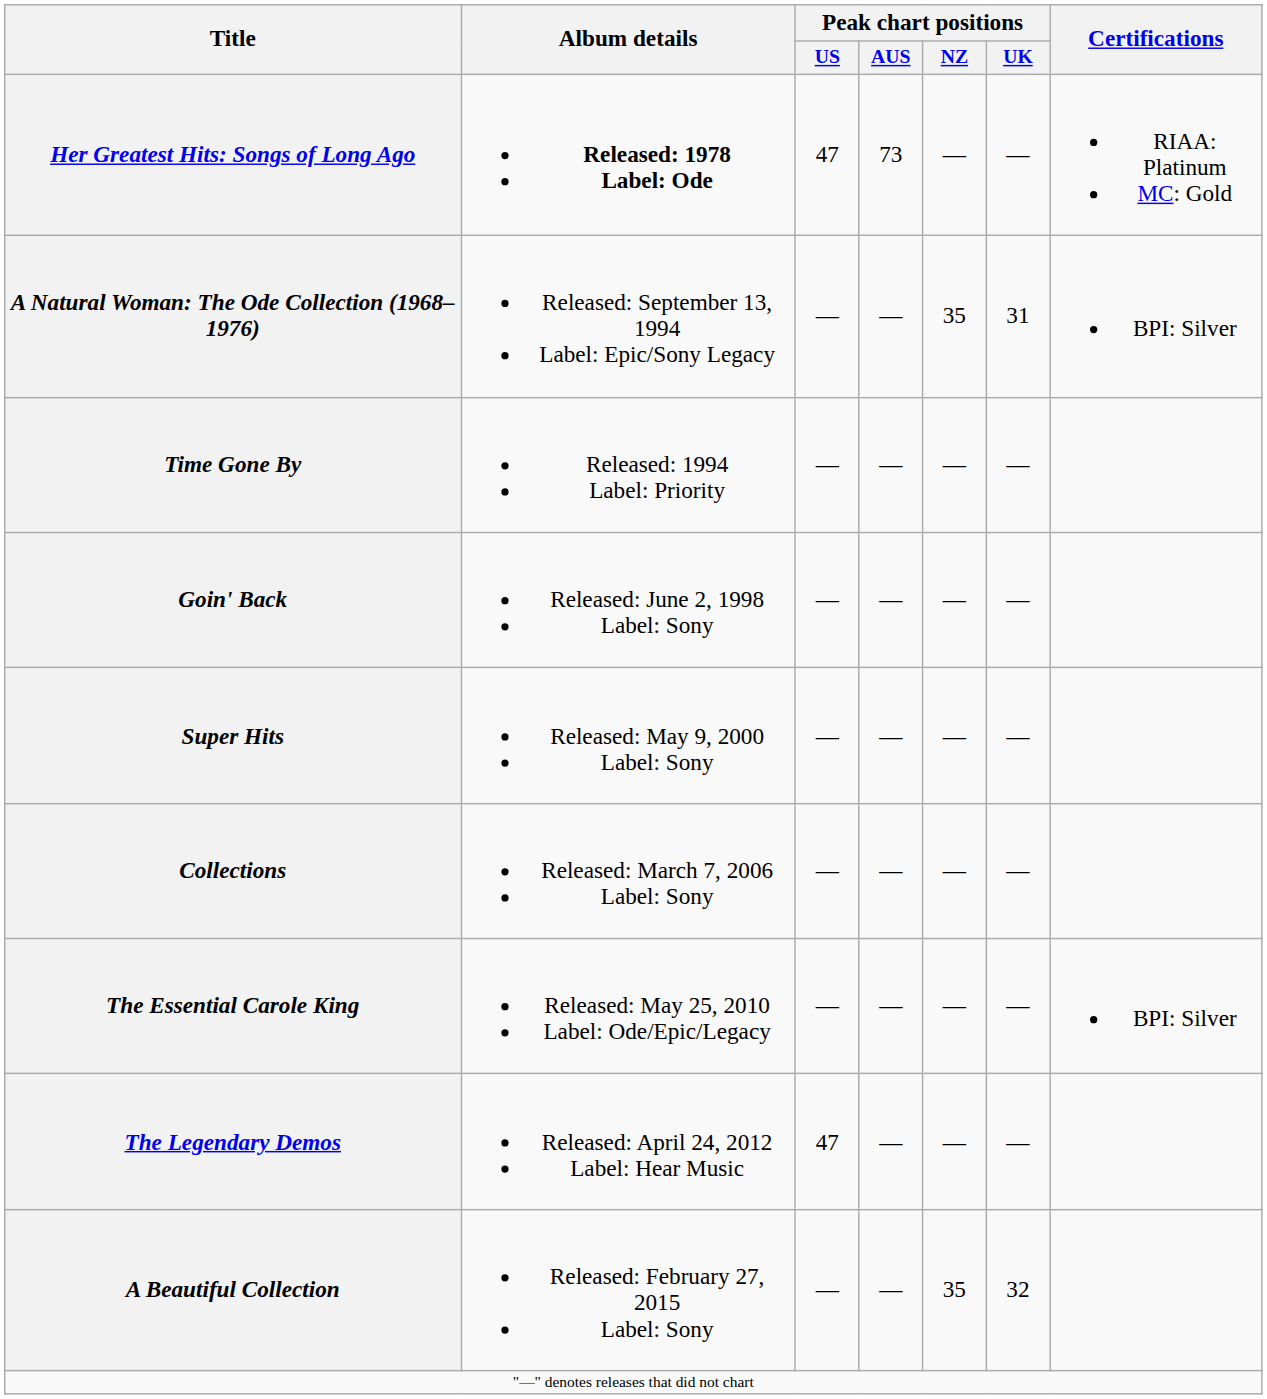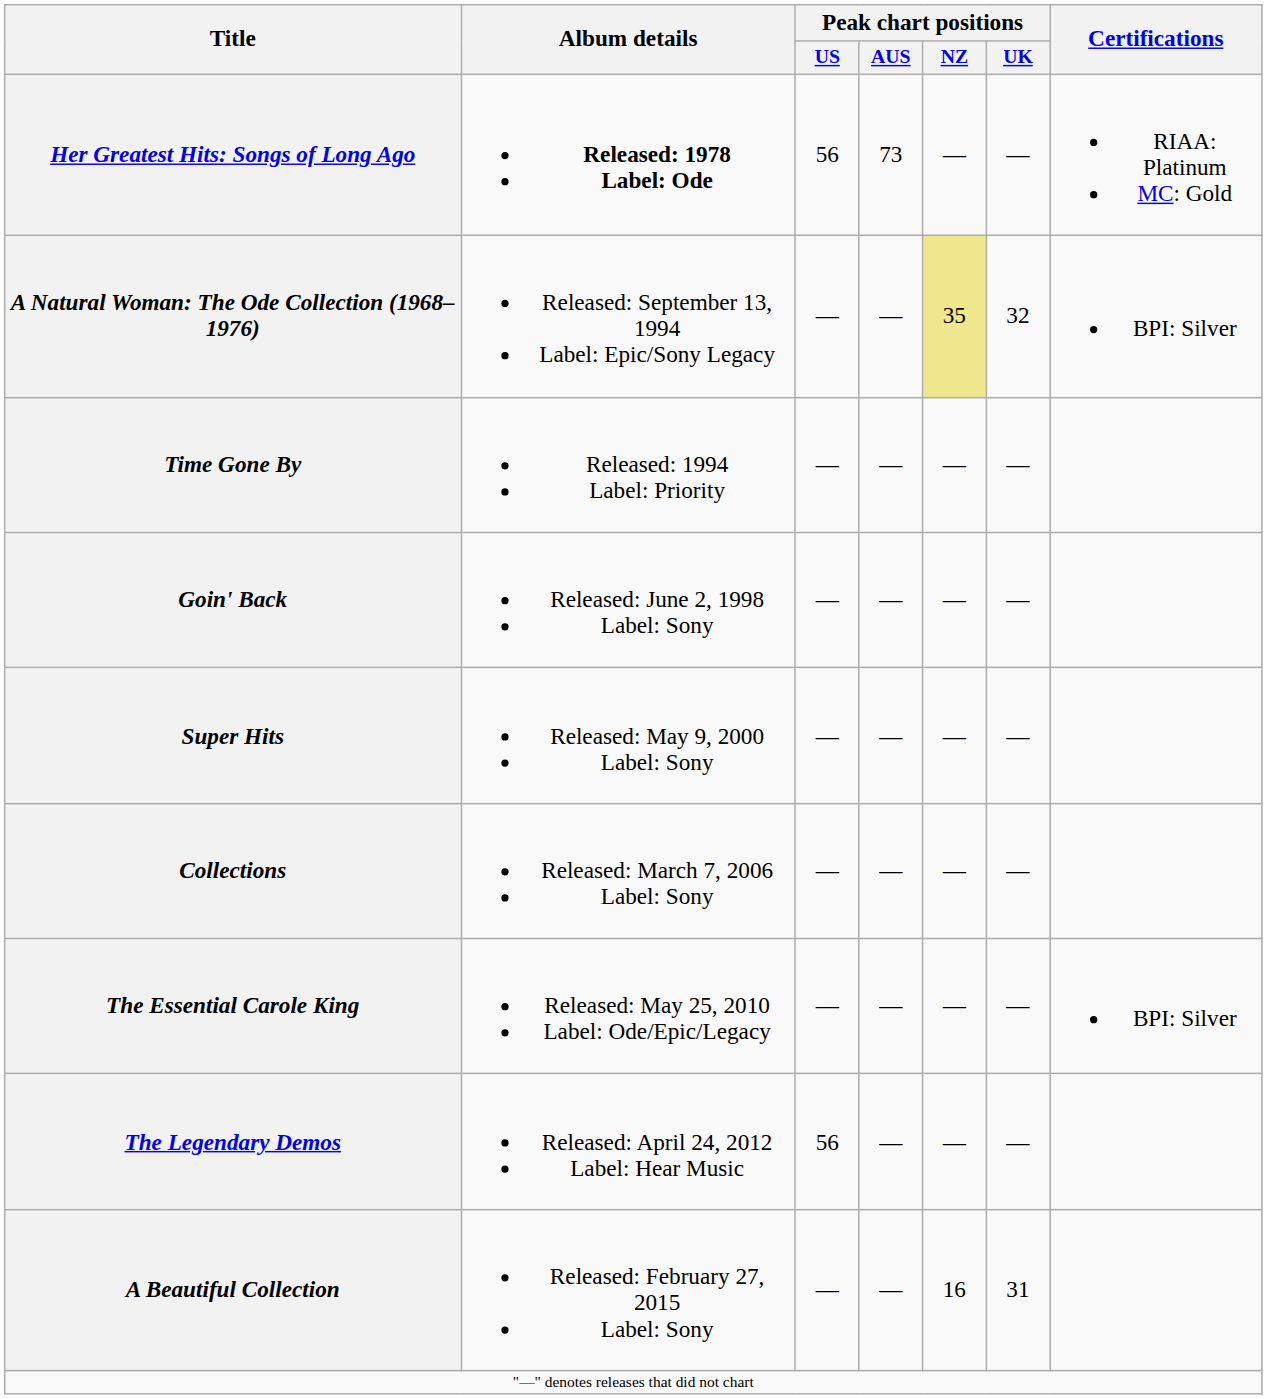Her Greatest Hits: Songs of Long Ago | Peak chart positions / US: 47 -> 56
A Natural Woman: The Ode Collection (1968–1976) | Peak chart positions / NZ: no background -> khaki background
A Natural Woman: The Ode Collection (1968–1976) | Peak chart positions / UK: 31 -> 32
The Legendary Demos | Peak chart positions / US: 47 -> 56
A Beautiful Collection | Peak chart positions / NZ: 35 -> 16
A Beautiful Collection | Peak chart positions / UK: 32 -> 31
